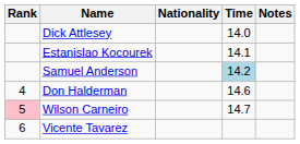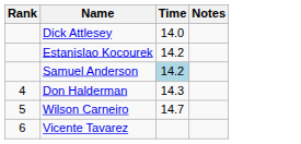- column: Nationality
Estanislao Kocourek | Time: 14.1 -> 14.2
Don Halderman | Time: 14.6 -> 14.3
Wilson Carneiro | Rank: pink background -> no background
